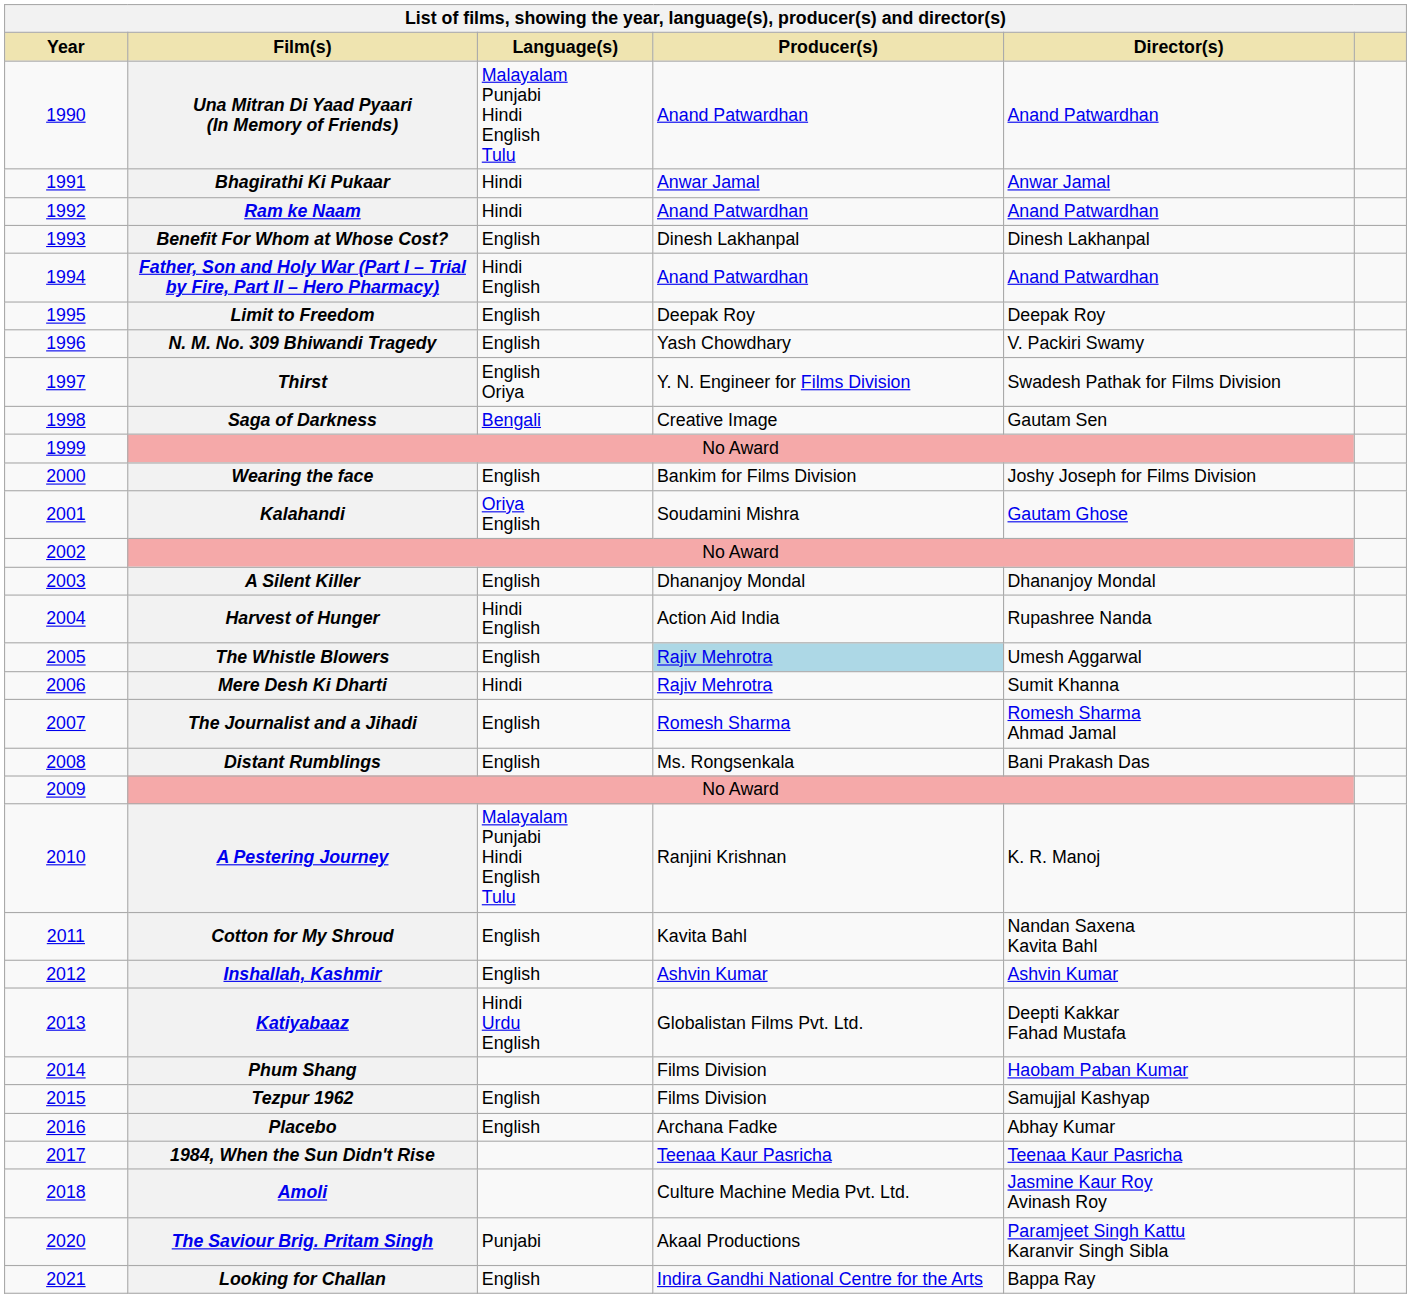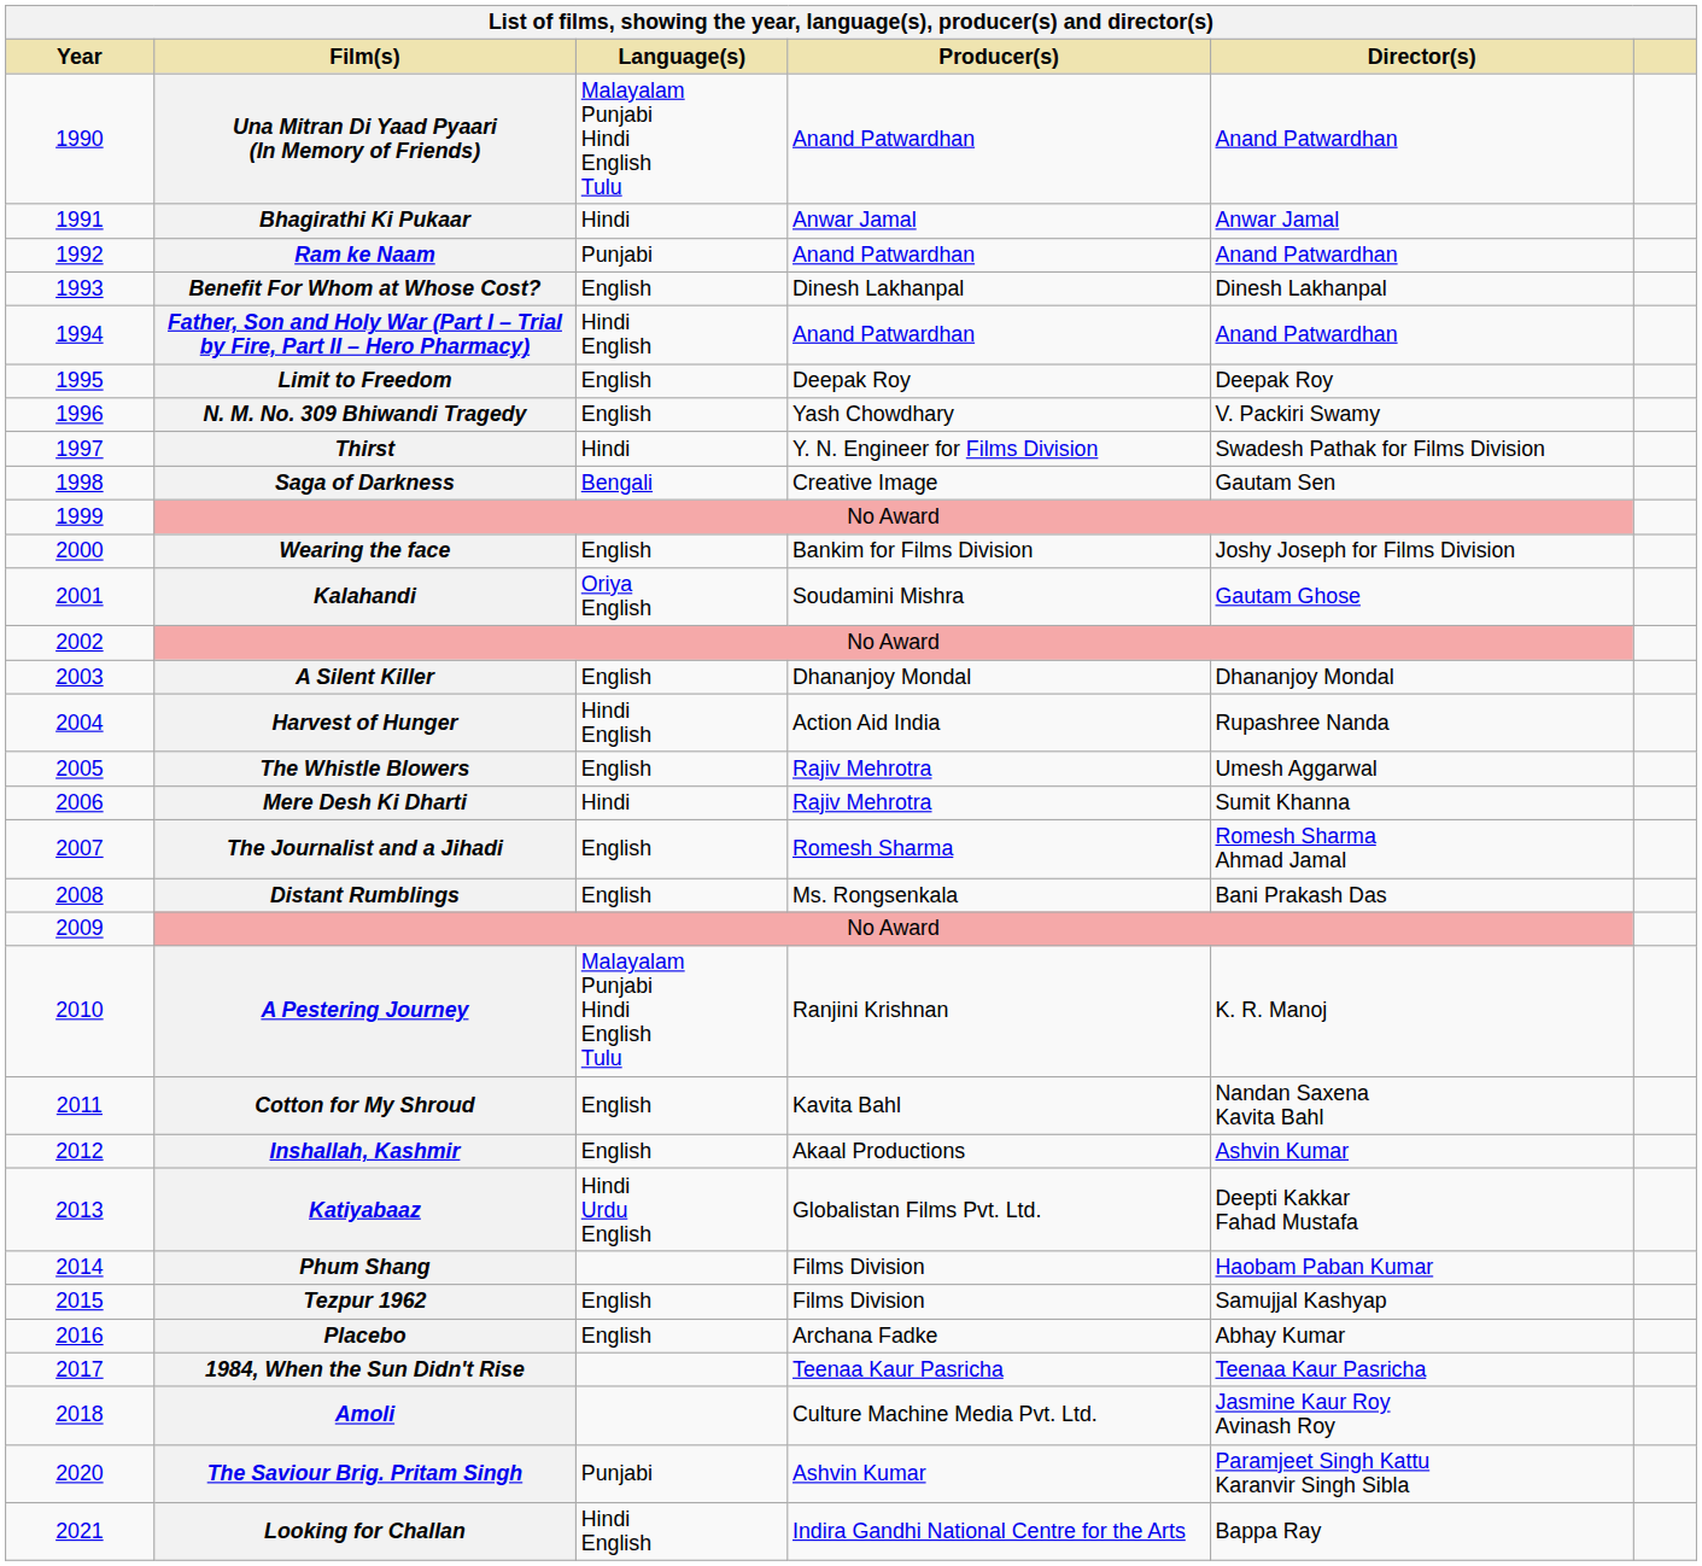Ram ke Naam | Language(s): Hindi -> Punjabi
Thirst | Language(s): English Oriya -> Hindi
The Whistle Blowers | Producer(s): lightblue background -> no background
Inshallah, Kashmir | Producer(s): Ashvin Kumar -> Akaal Productions
The Saviour Brig. Pritam Singh | Producer(s): Akaal Productions -> Ashvin Kumar
Looking for Challan | Language(s): English -> Hindi English
